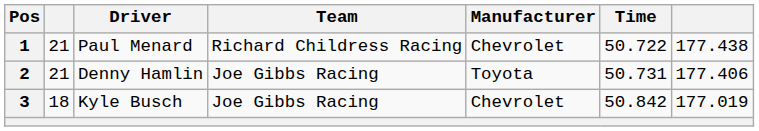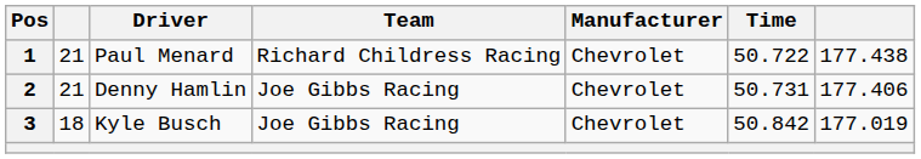2 | Manufacturer: Toyota -> Chevrolet
